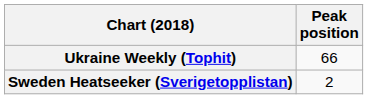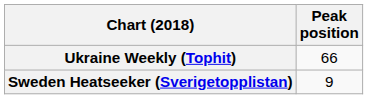Sweden Heatseeker (Sverigetopplistan) | Peak position: 2 -> 9
